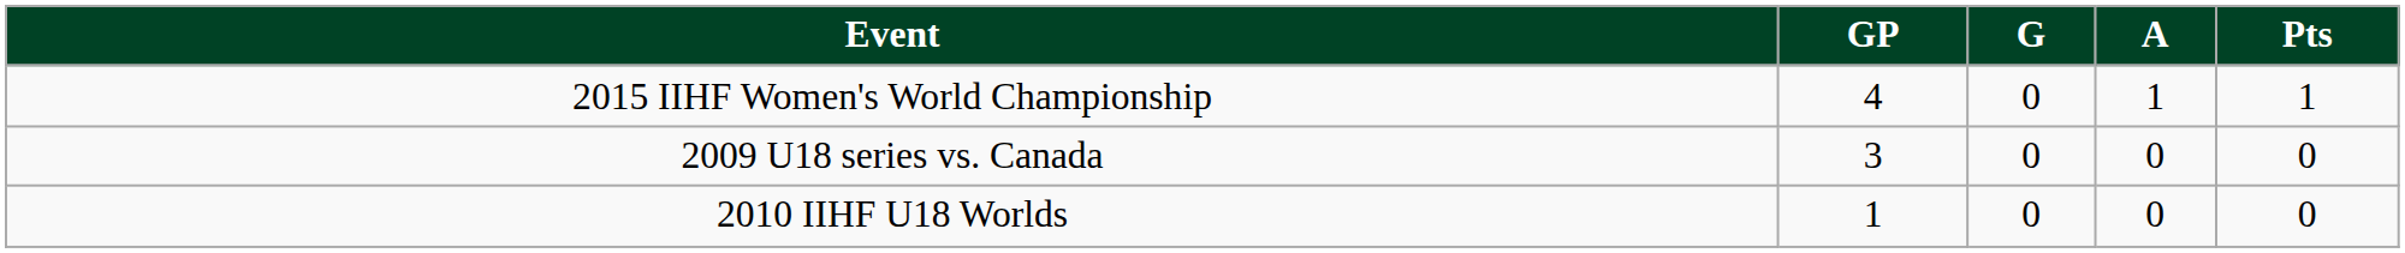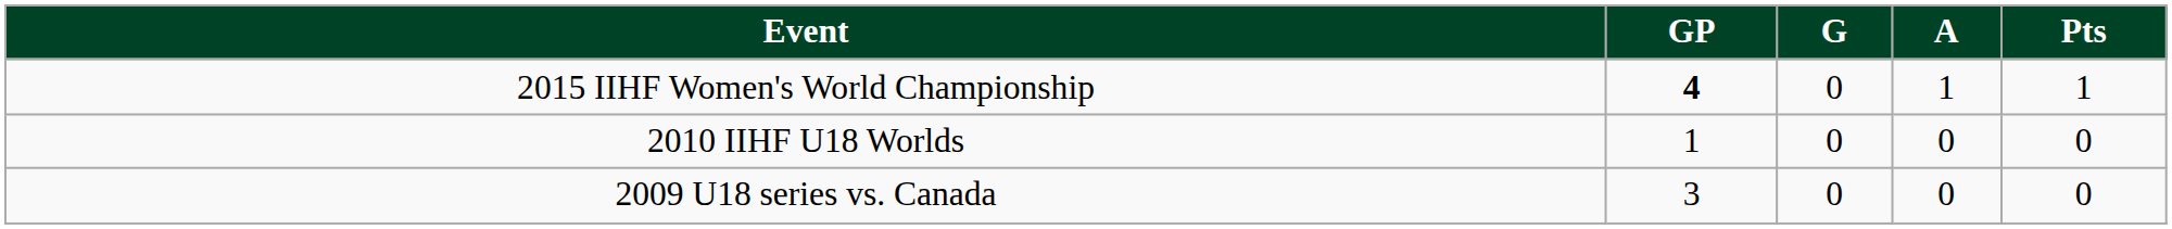2015 IIHF Women's World Championship | GP: normal -> bold
rows swapped: 2010 IIHF U18 Worlds <-> 2009 U18 series vs. Canada
